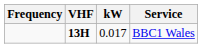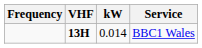BBC1 Wales | kW: 0.017 -> 0.014
